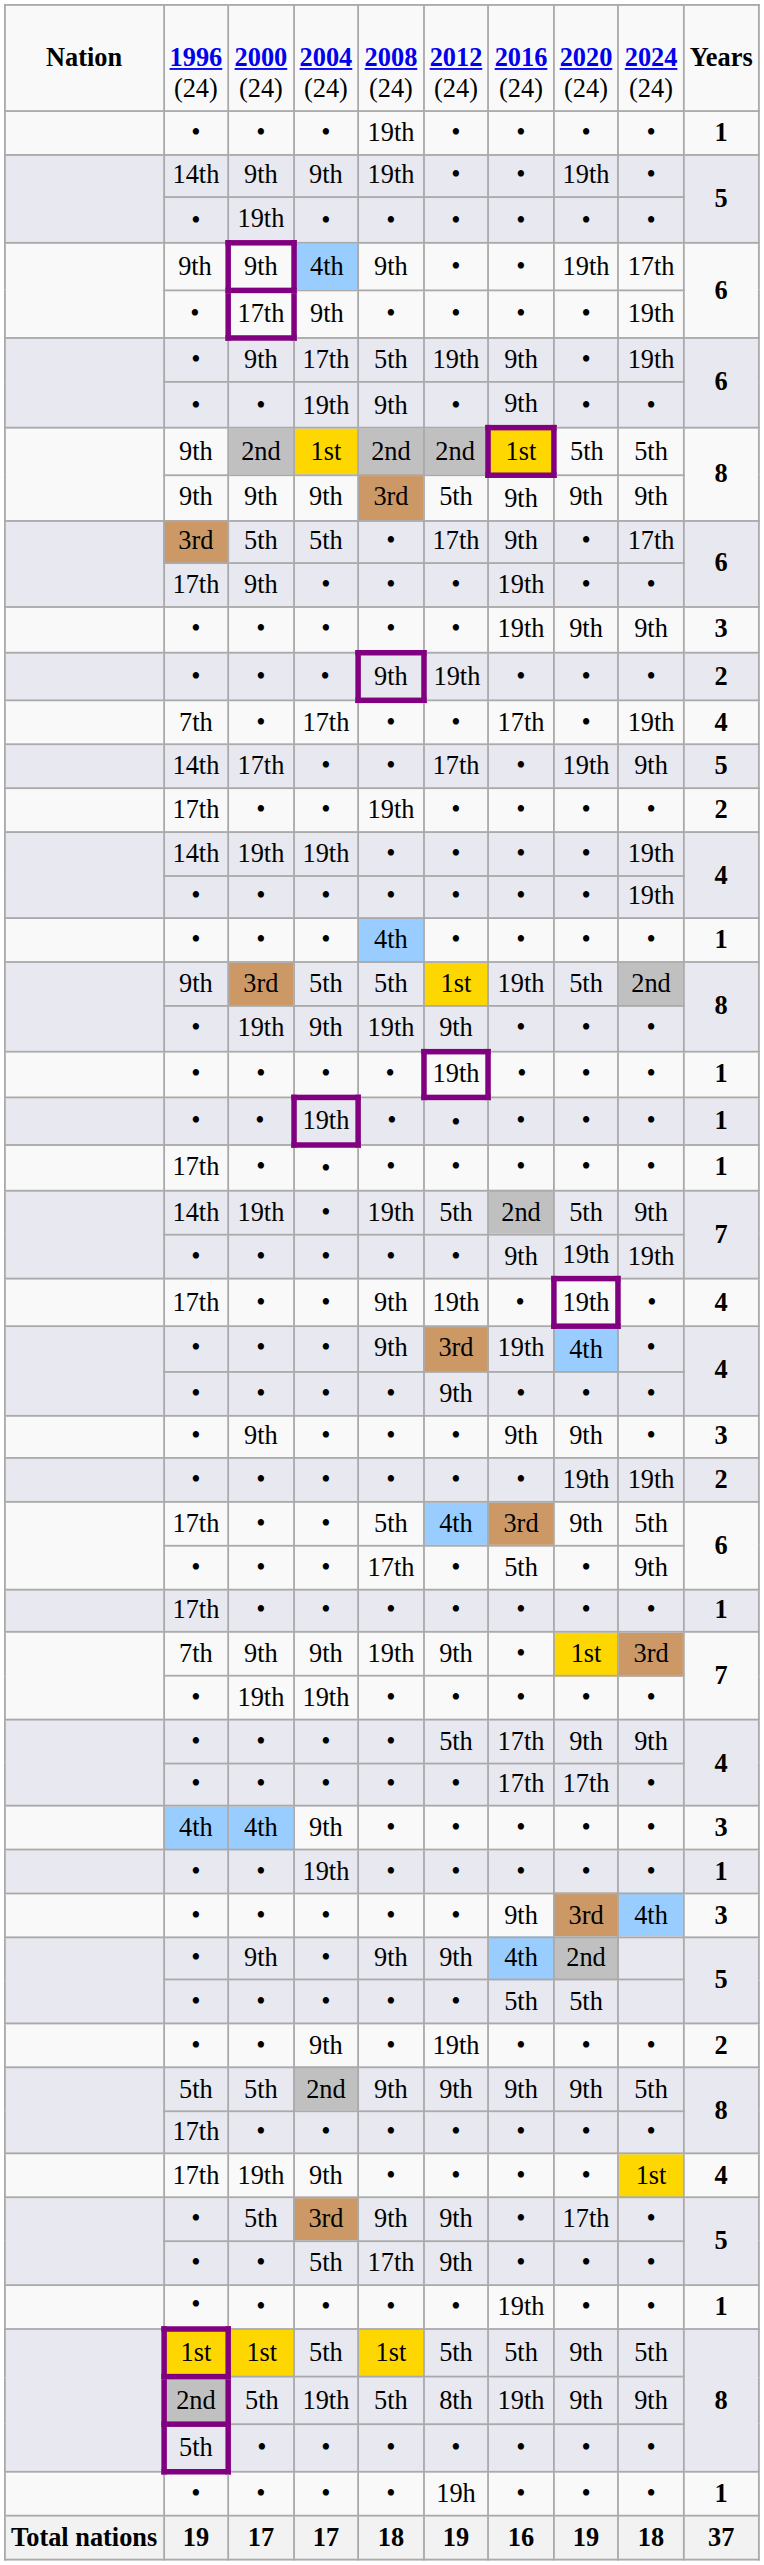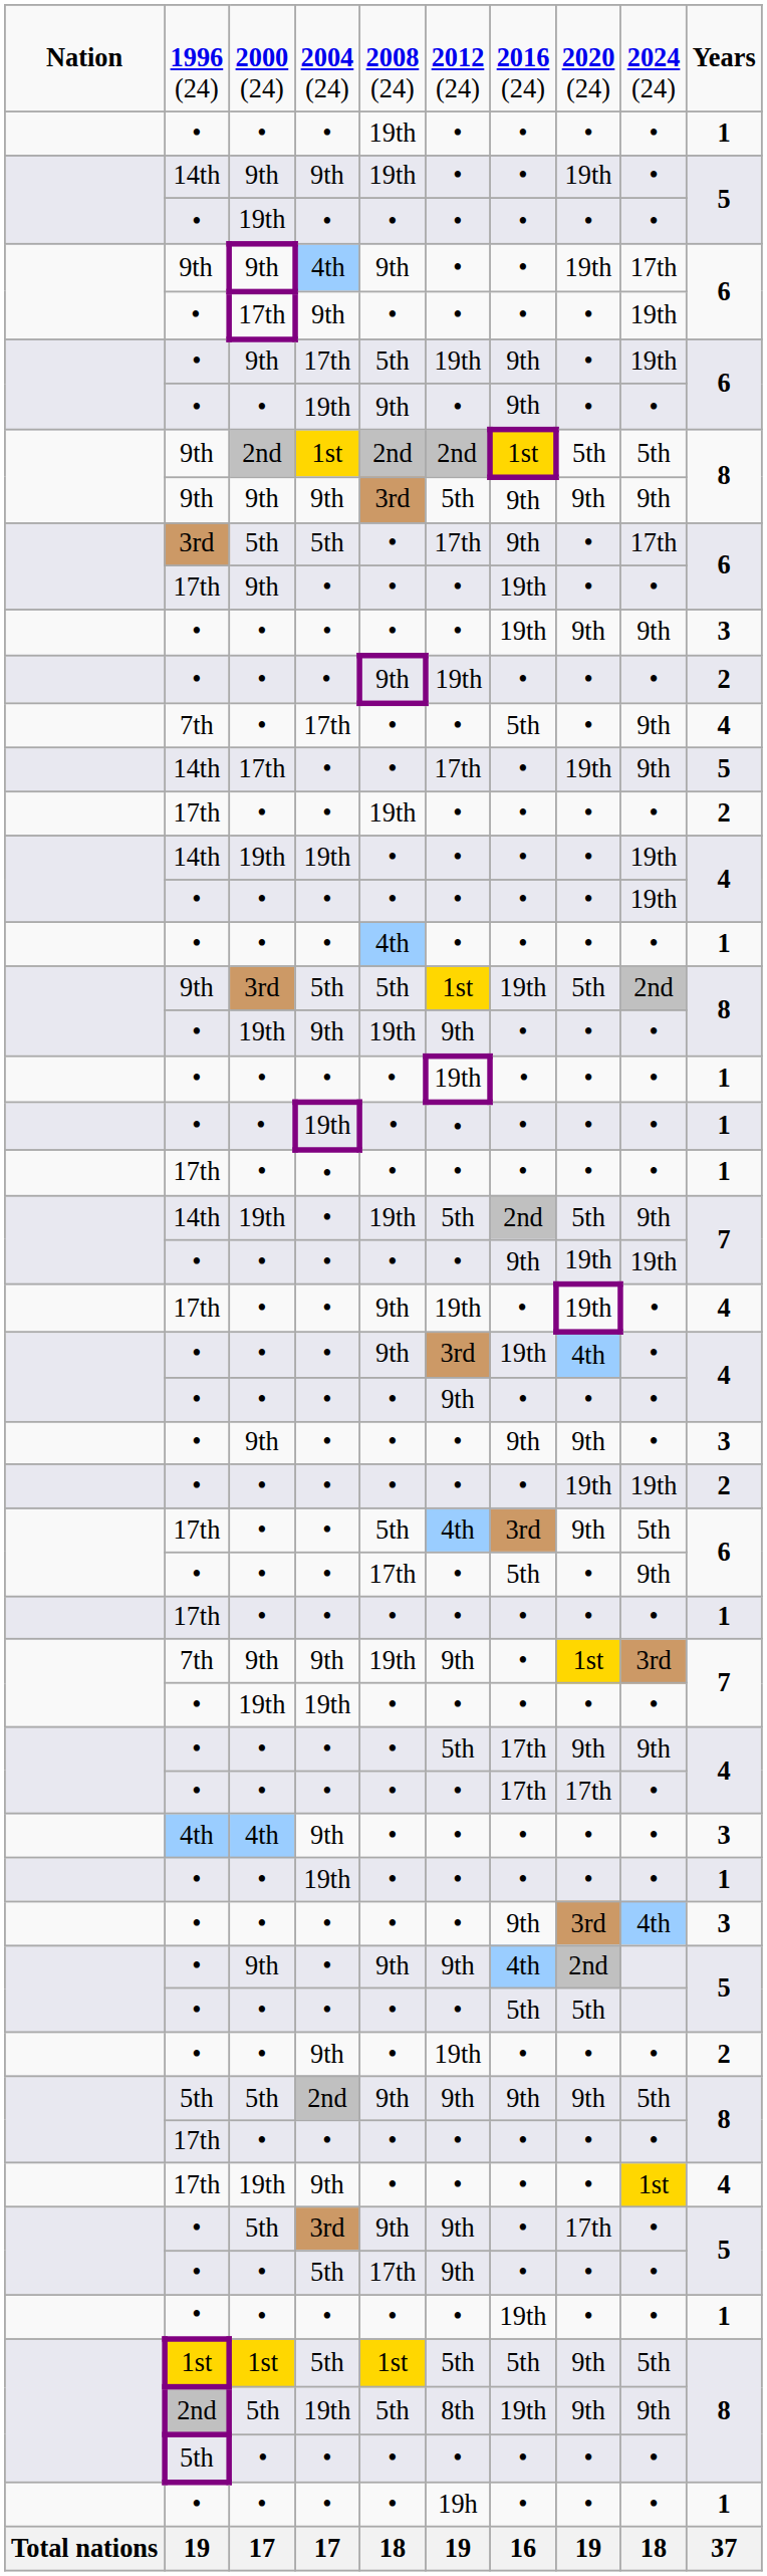7th / 17th | column 7: 17th -> 5th
7th / 17th | column 9: 19th -> 9th
